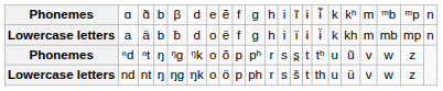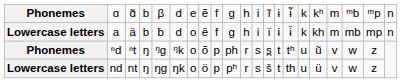ⁿd | column 10: pʰ -> ph
nd | column 10: ph -> pʰ
